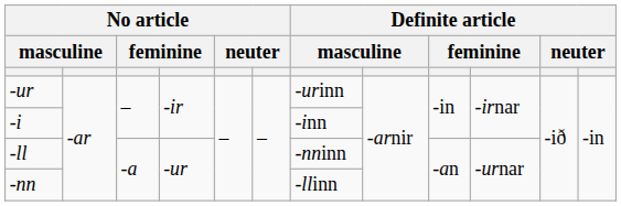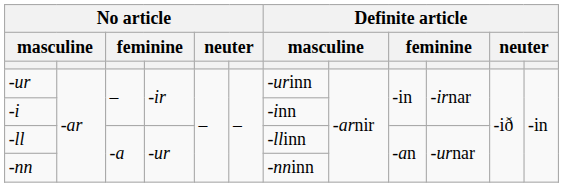-ll | column 7: -nninn -> -llinn
-nn | column 7: -llinn -> -nninn
